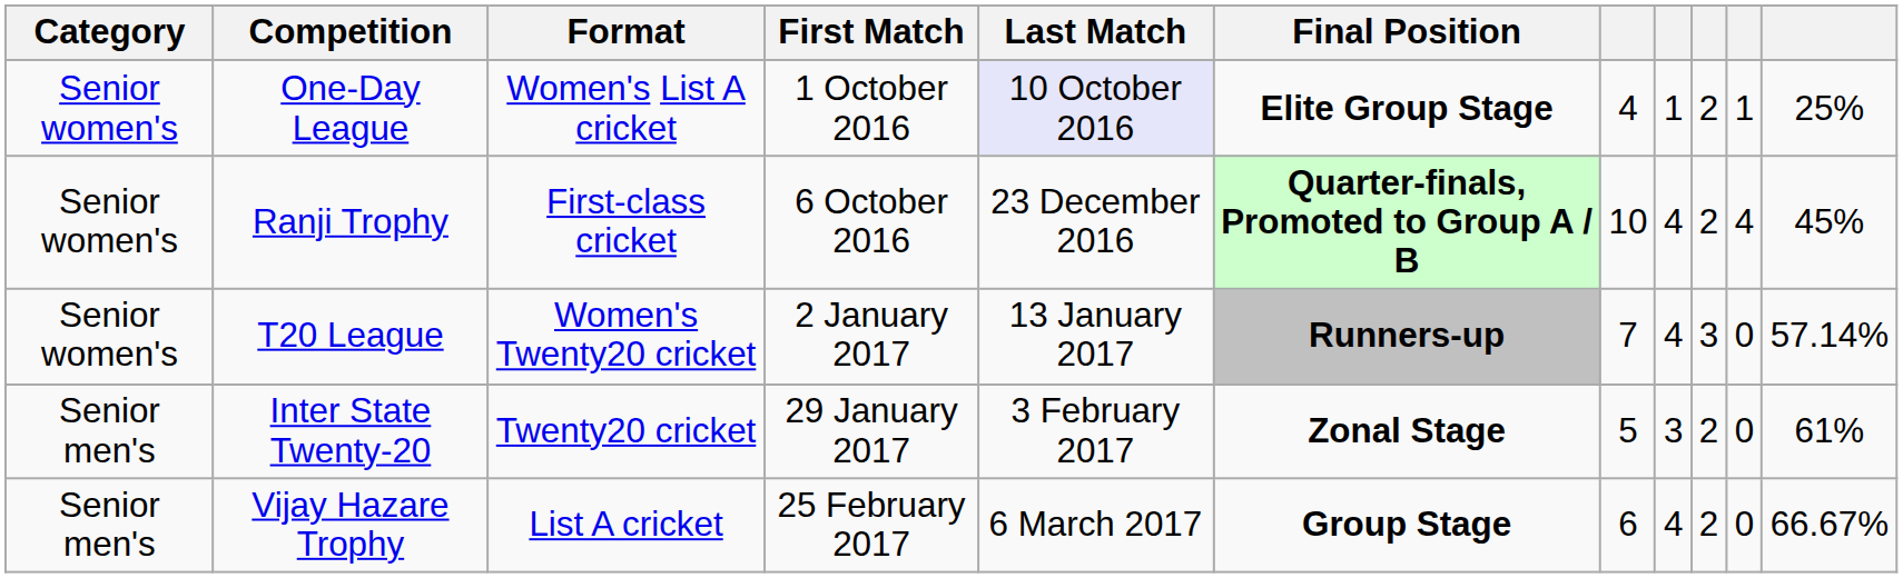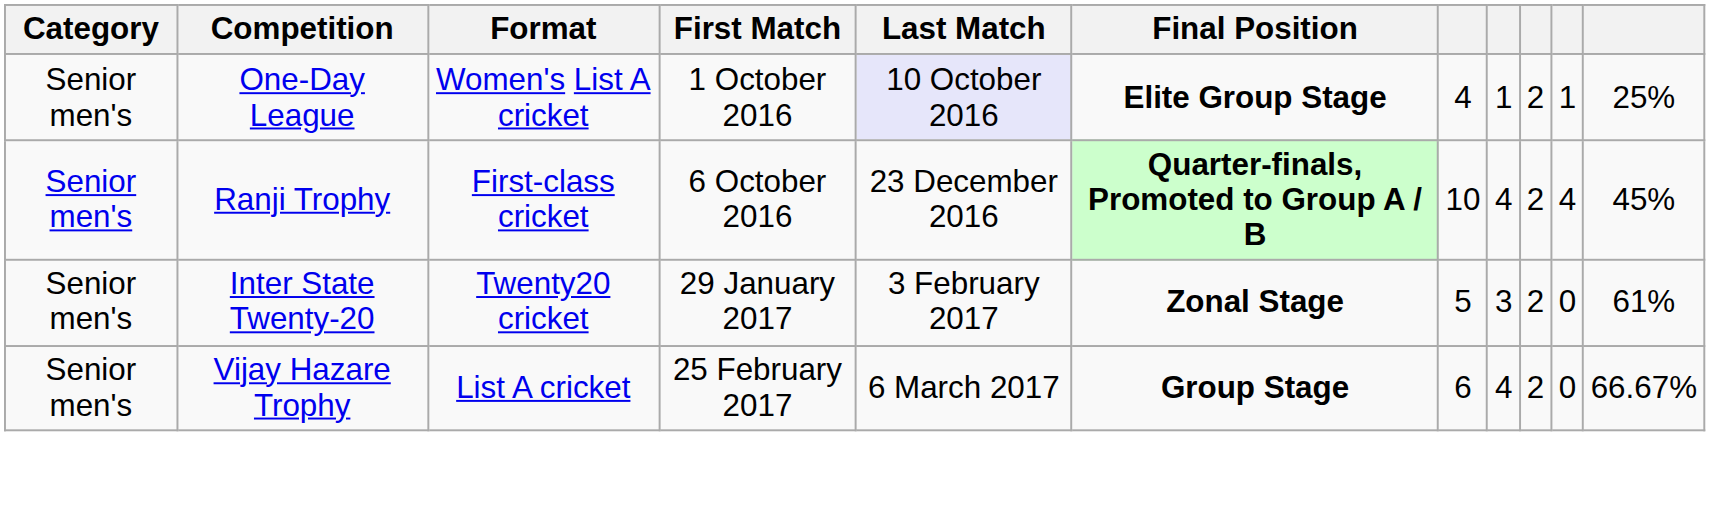One-Day League | Category: Senior women's -> Senior men's
Ranji Trophy | Category: Senior women's -> Senior men's
- row: Senior women's | T20 League | Women's Twenty20 cricket | 2 January 2017 | 13 January 2017 | Runners-up | 7 | 4 | 3 | 0 | 57.14%
